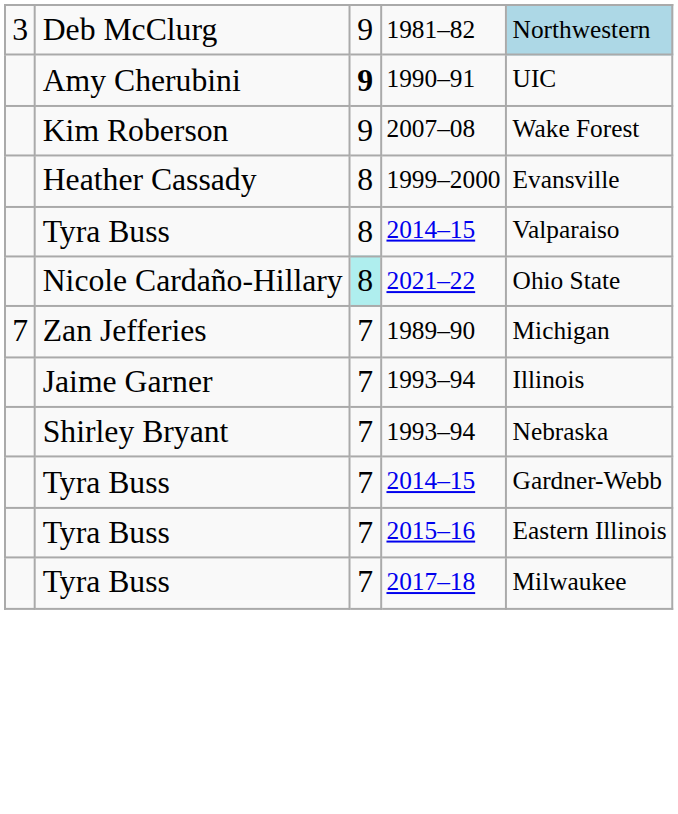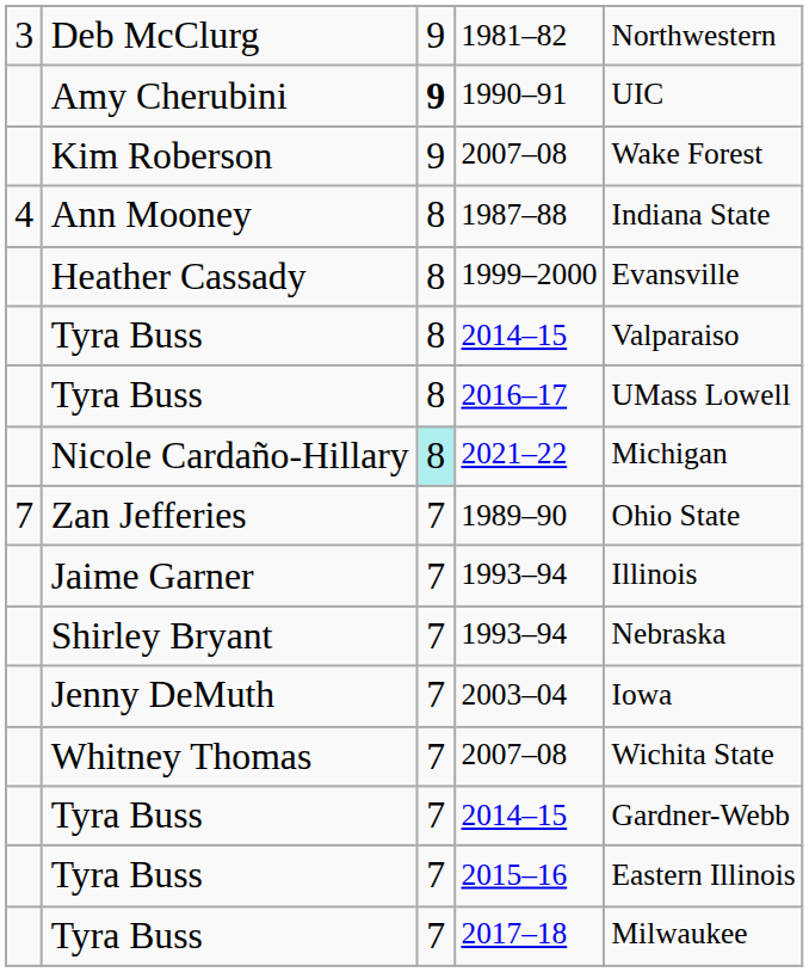1981–82 | column 5: lightblue background -> no background
+ row: 4 | Ann Mooney | 8 | 1987–88 | Indiana State
+ row: Tyra Buss | 8 | 2016–17 | UMass Lowell
2021–22 | column 5: Ohio State -> Michigan
1989–90 | column 5: Michigan -> Ohio State
+ row: Jenny DeMuth | 7 | 2003–04 | Iowa
+ row: Whitney Thomas | 7 | 2007–08 | Wichita State
